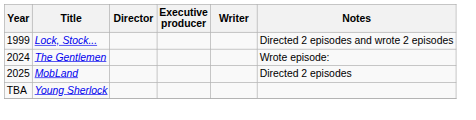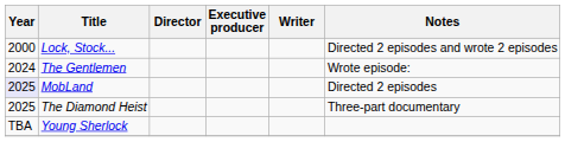Lock, Stock... | Year: 1999 -> 2000
MobLand | Year: no background -> lavender background
+ row: 2025 | The Diamond Heist | Three-part documentary
